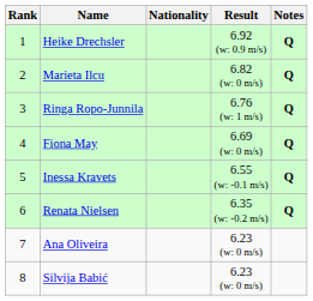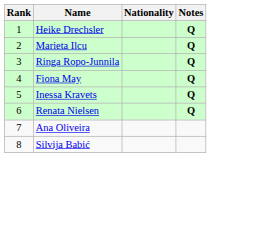- column: Result | 6.92 (w: 0.9 m/s) | 6.82 (w: 0 m/s) | 6.76 (w: 1 m/s) | 6.69 (w: 0 m/s) | 6.55 (w: -0.1 m/s) | 6.35 (w: -0.2 m/s) | 6.23 (w: 0 m/s) | 6.23 (w: 0 m/s)
